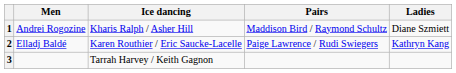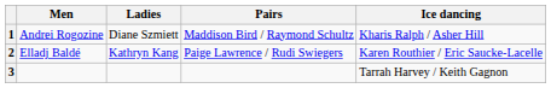columns swapped: Ladies <-> Ice dancing
